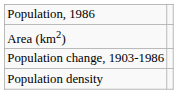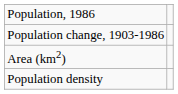rows swapped: Population change, 1903-1986 <-> Area (km2)
